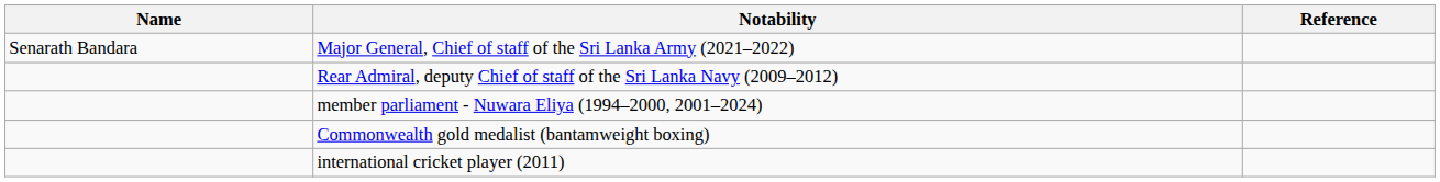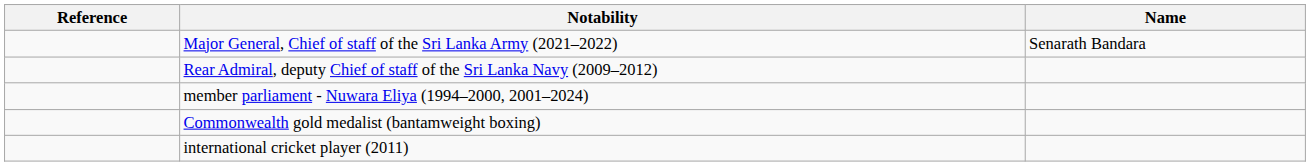columns swapped: Name <-> Reference
